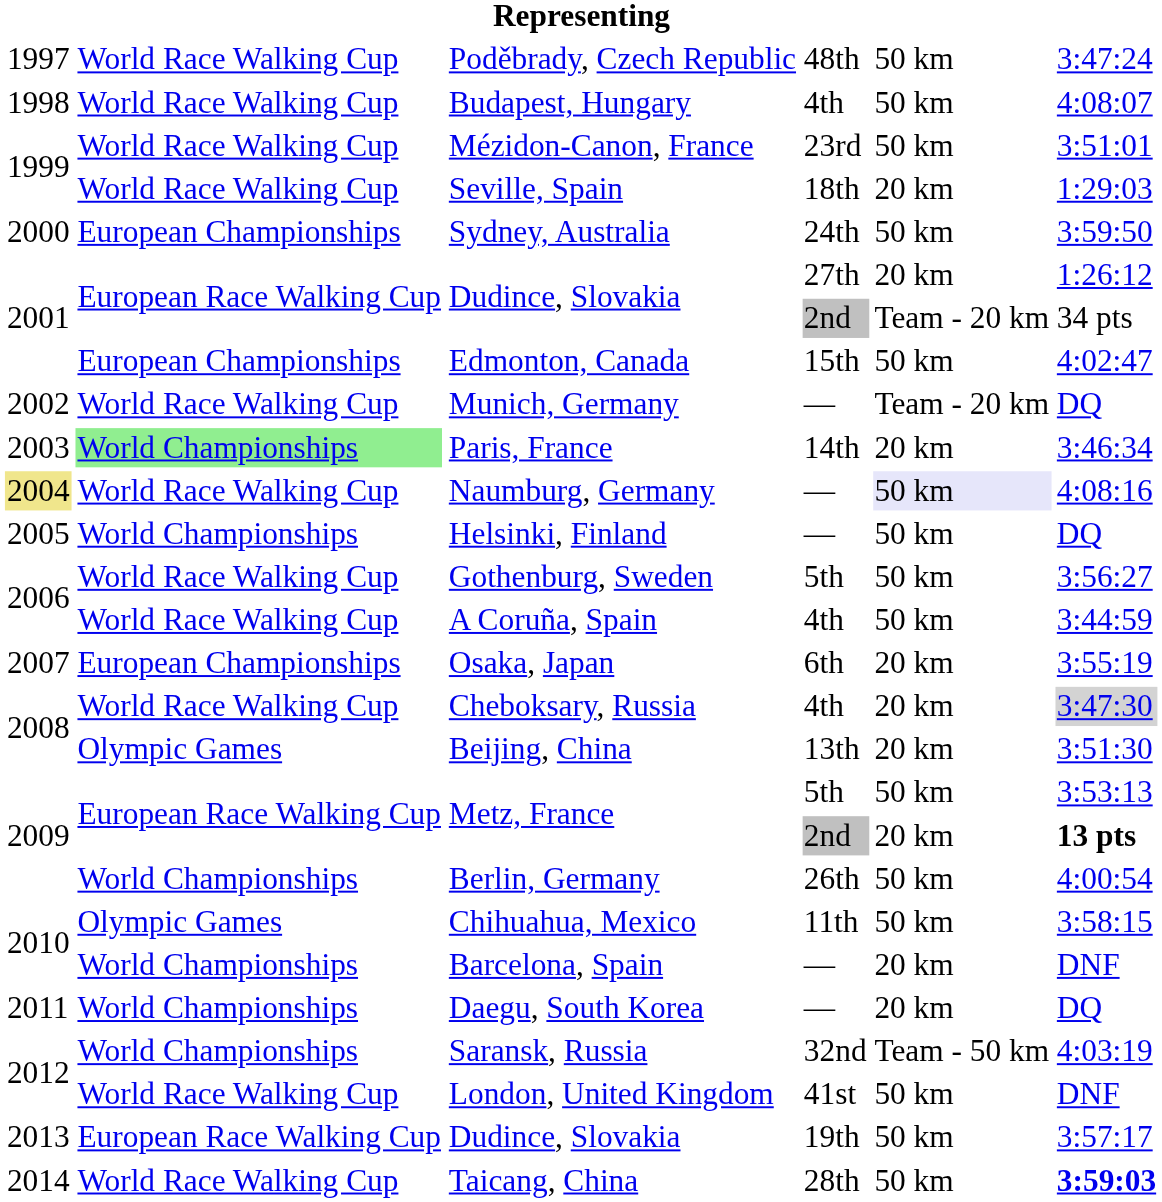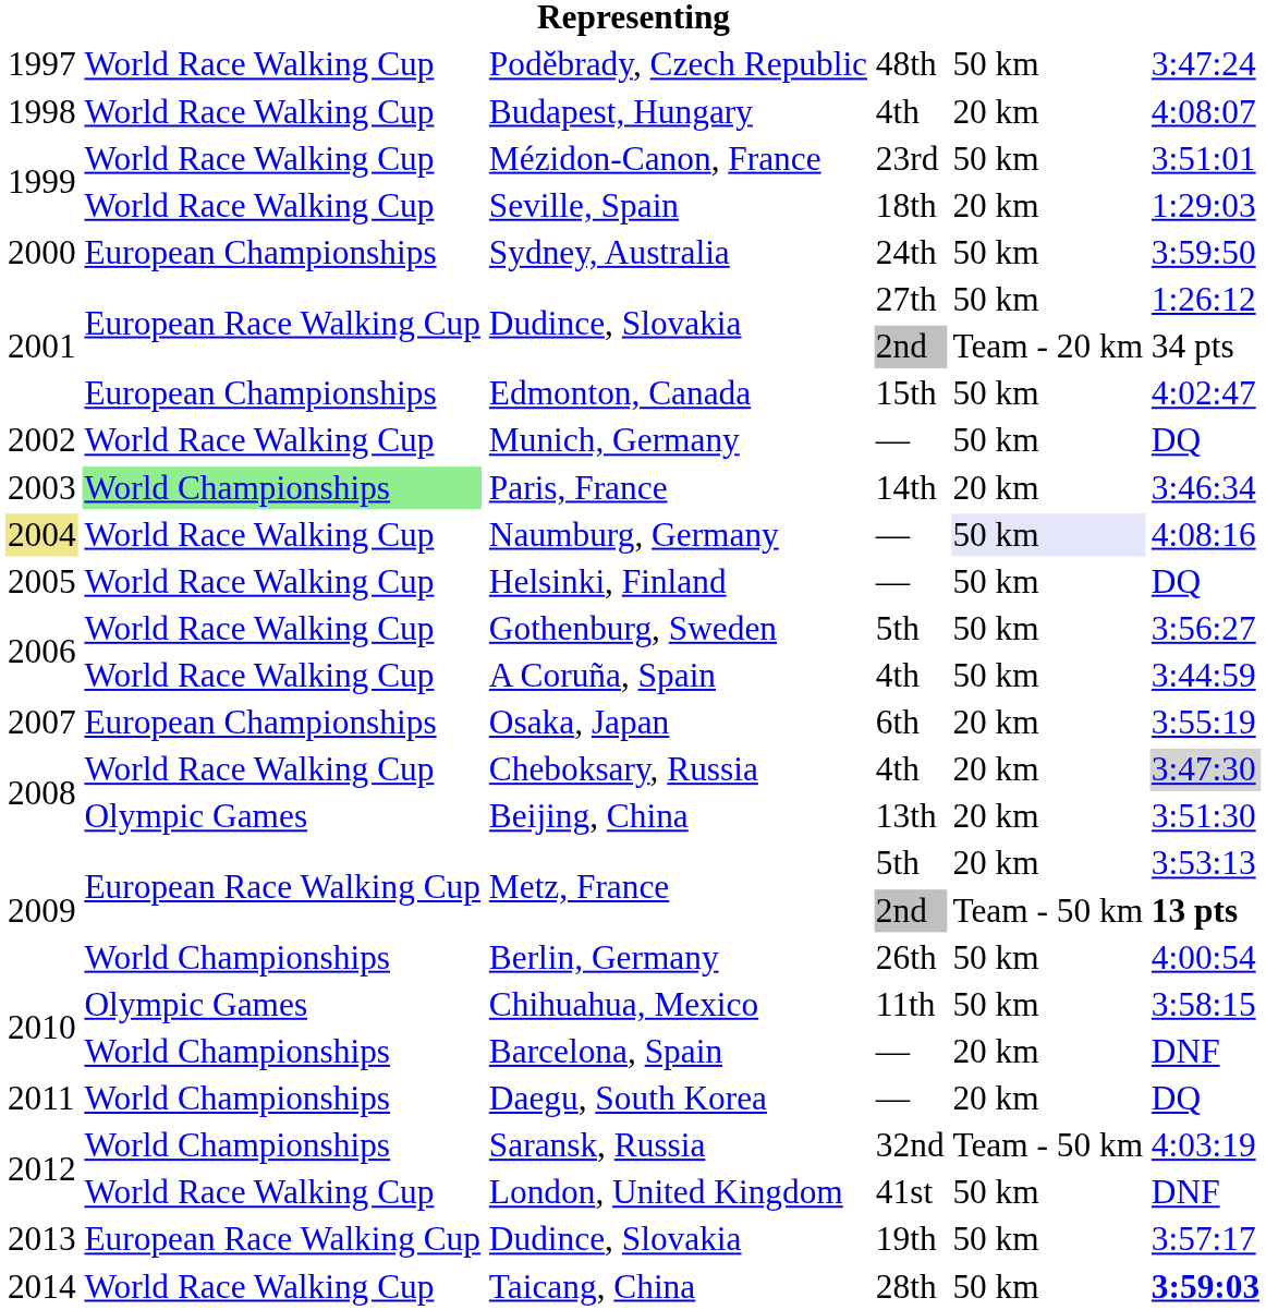Budapest, Hungary | column 5: 50 km -> 20 km
Dudince, Slovakia / 27th | column 5: 20 km -> 50 km
Munich, Germany | column 5: Team - 20 km -> 50 km
Helsinki, Finland | column 2: World Championships -> World Race Walking Cup
Metz, France / 5th | column 5: 50 km -> 20 km
Metz, France / 2nd | column 5: 20 km -> Team - 50 km
